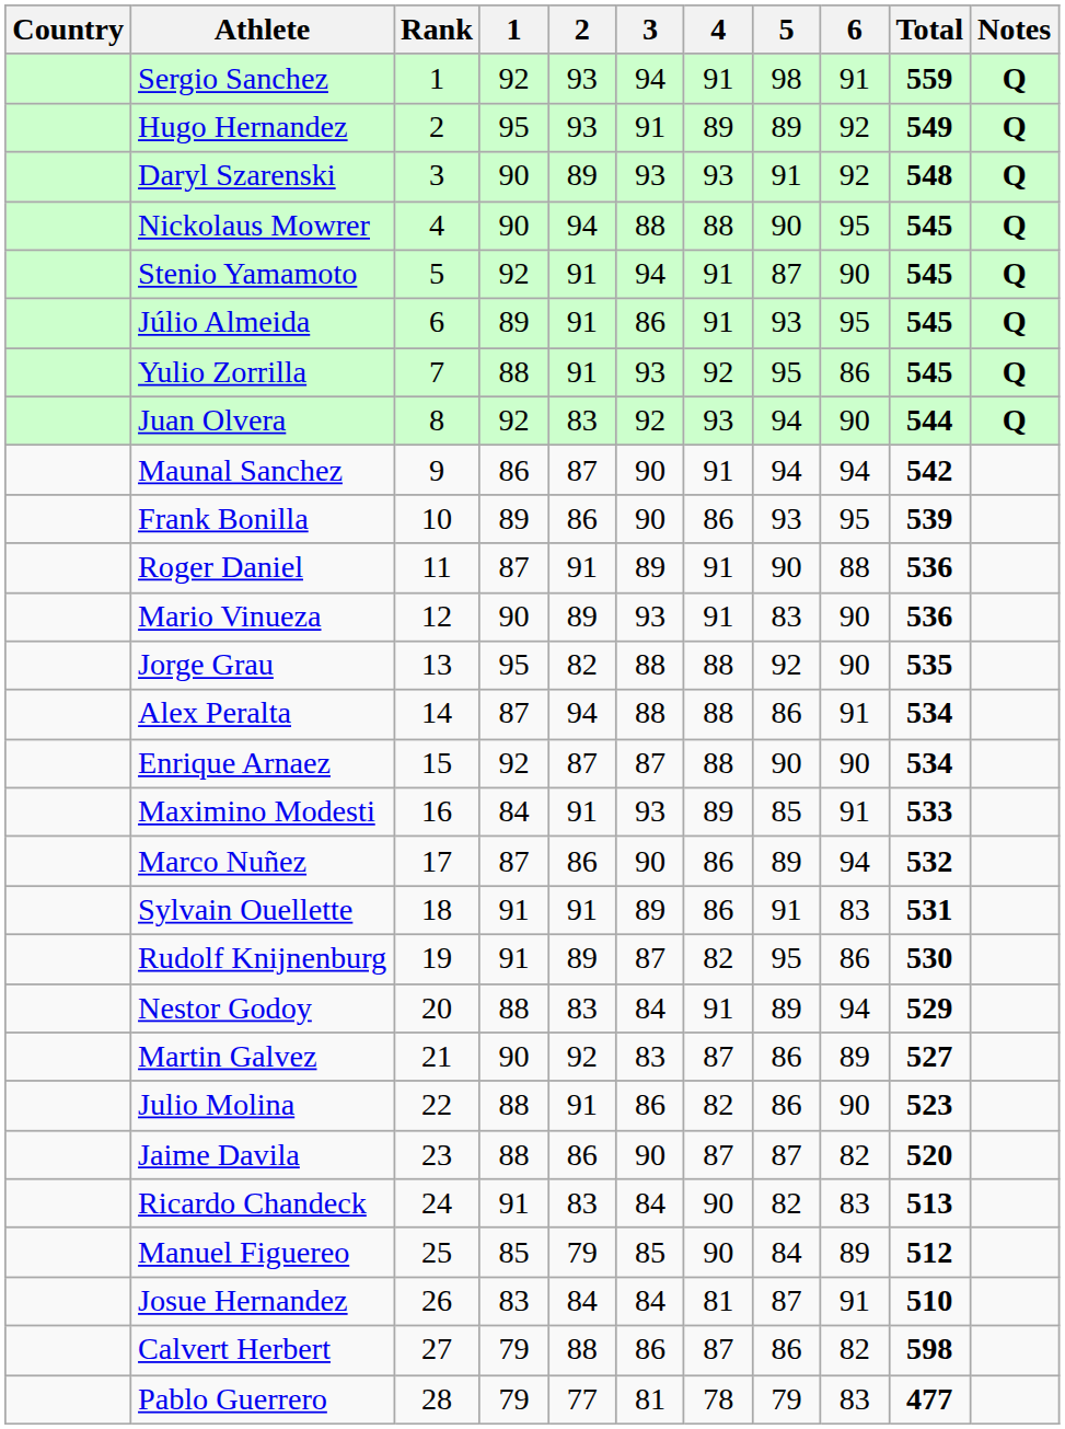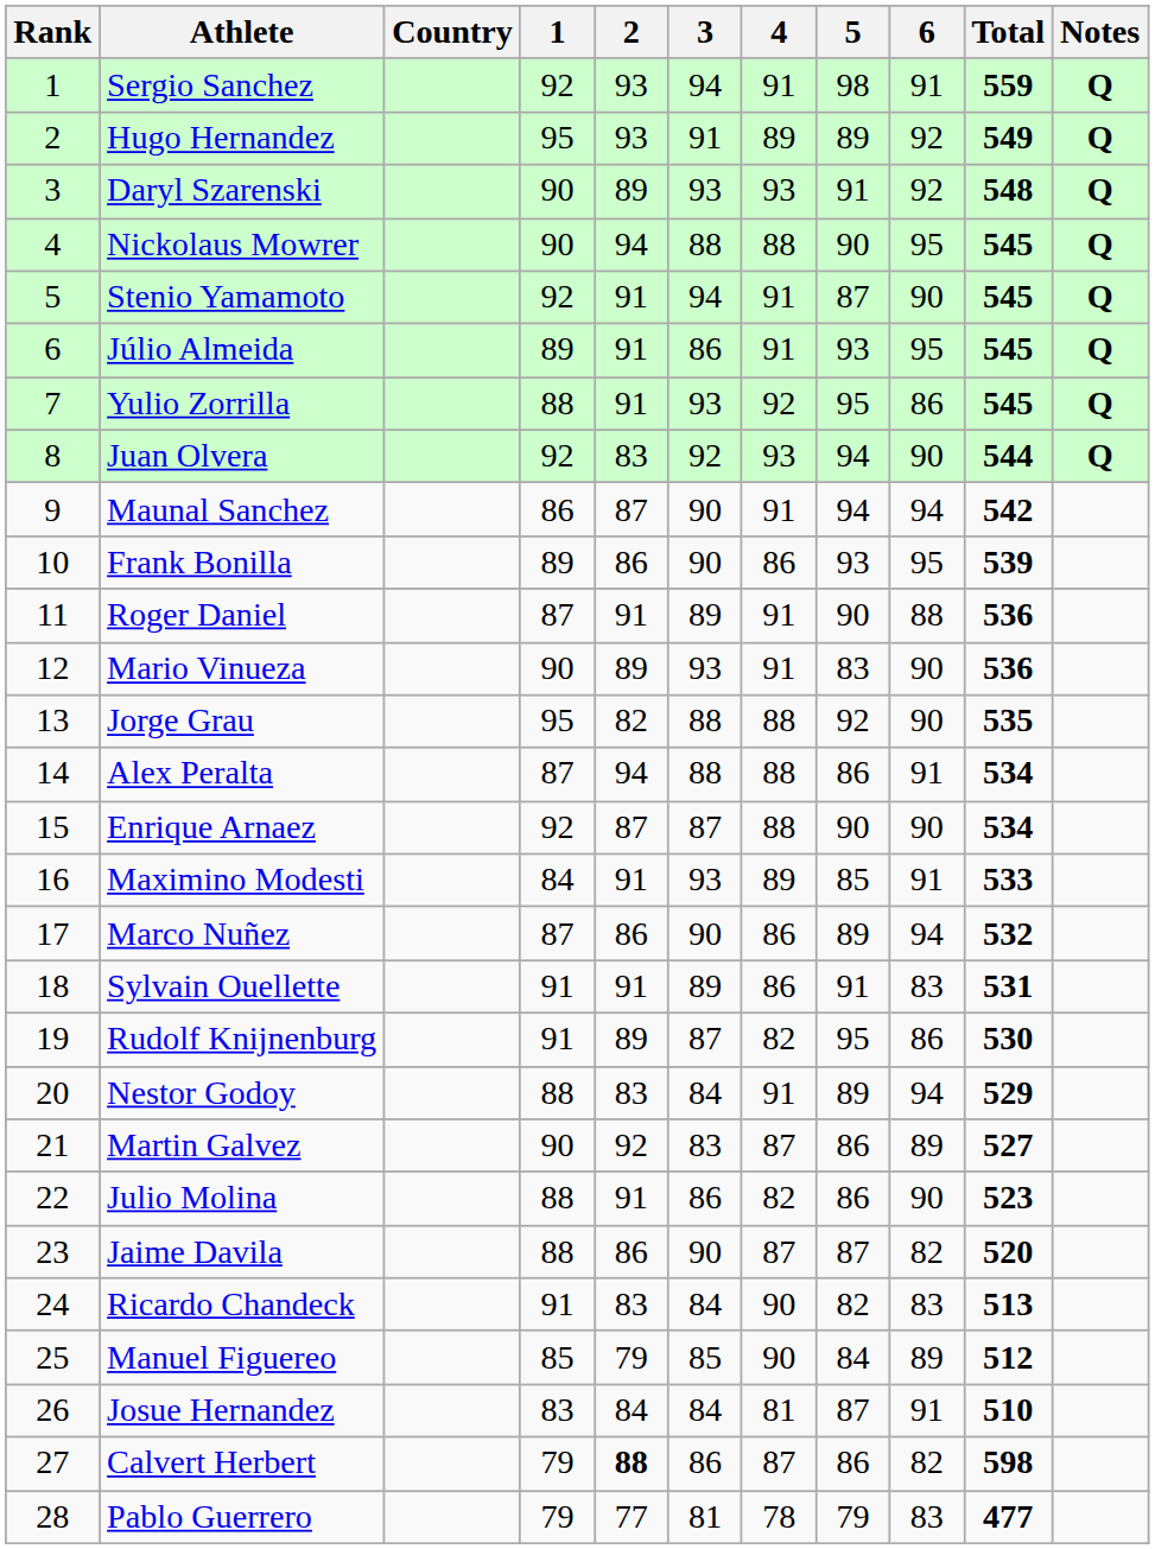columns swapped: Rank <-> Country
Calvert Herbert | 2: normal -> bold
